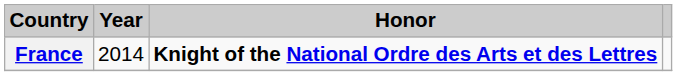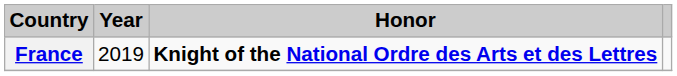France | Year: 2014 -> 2019
